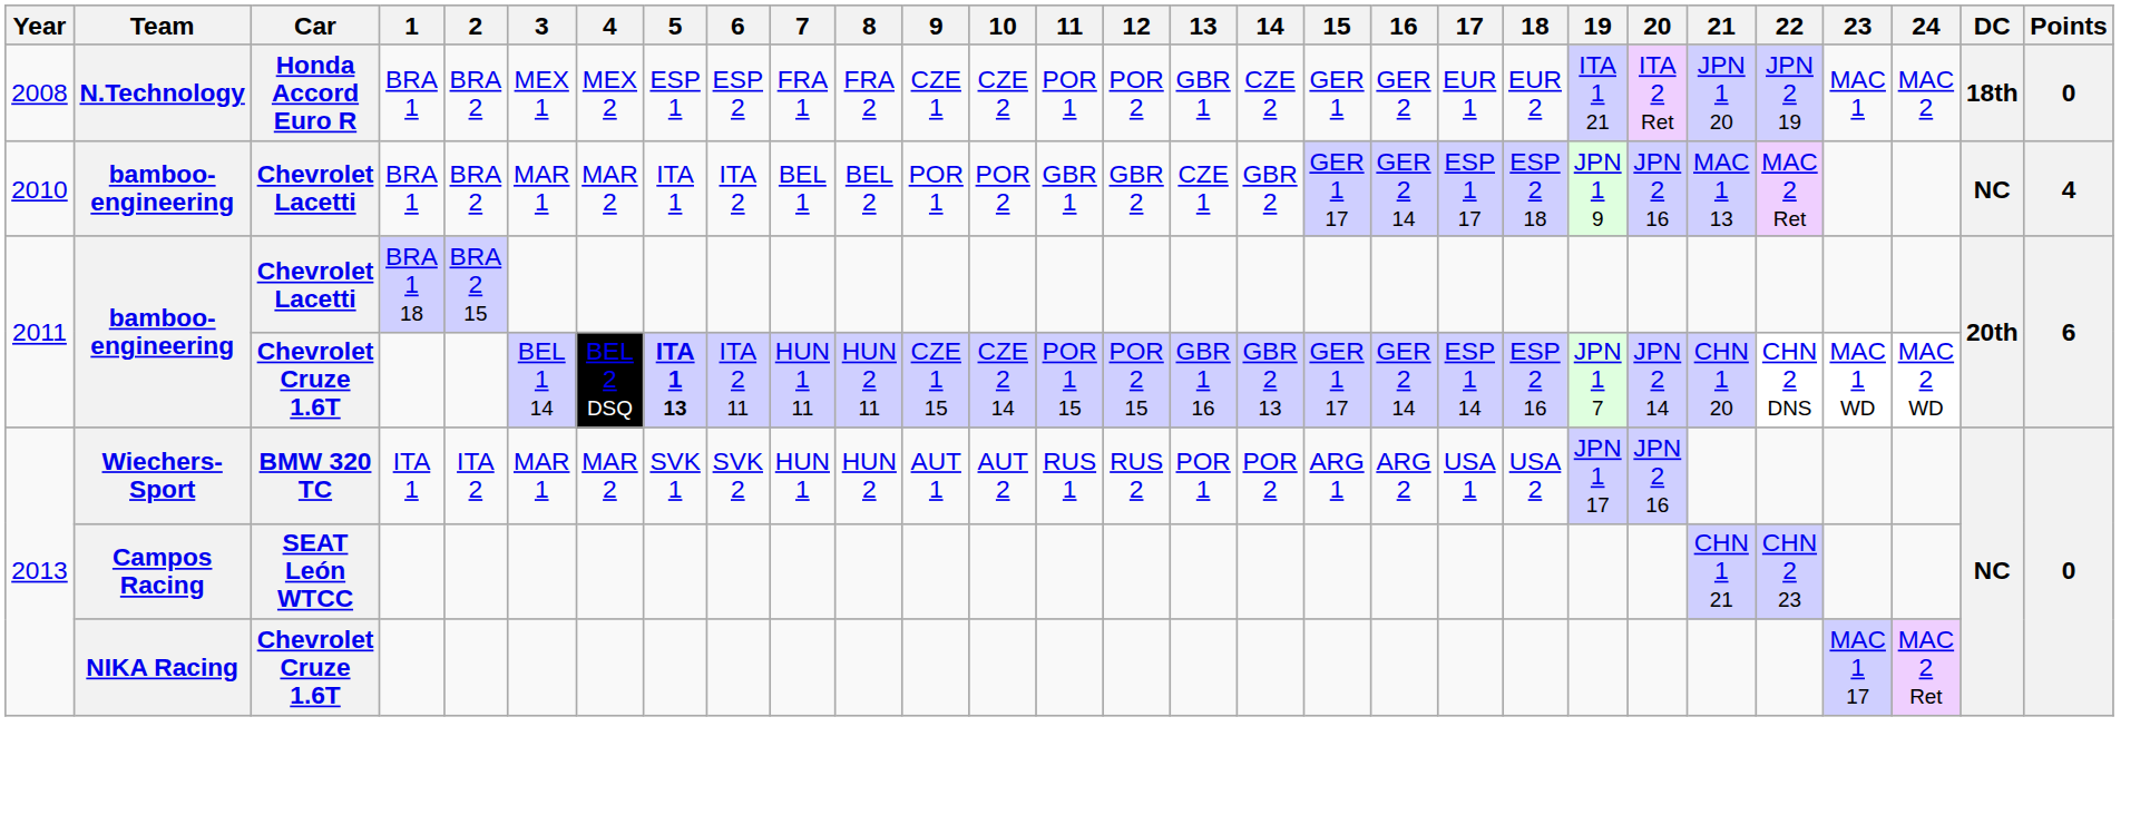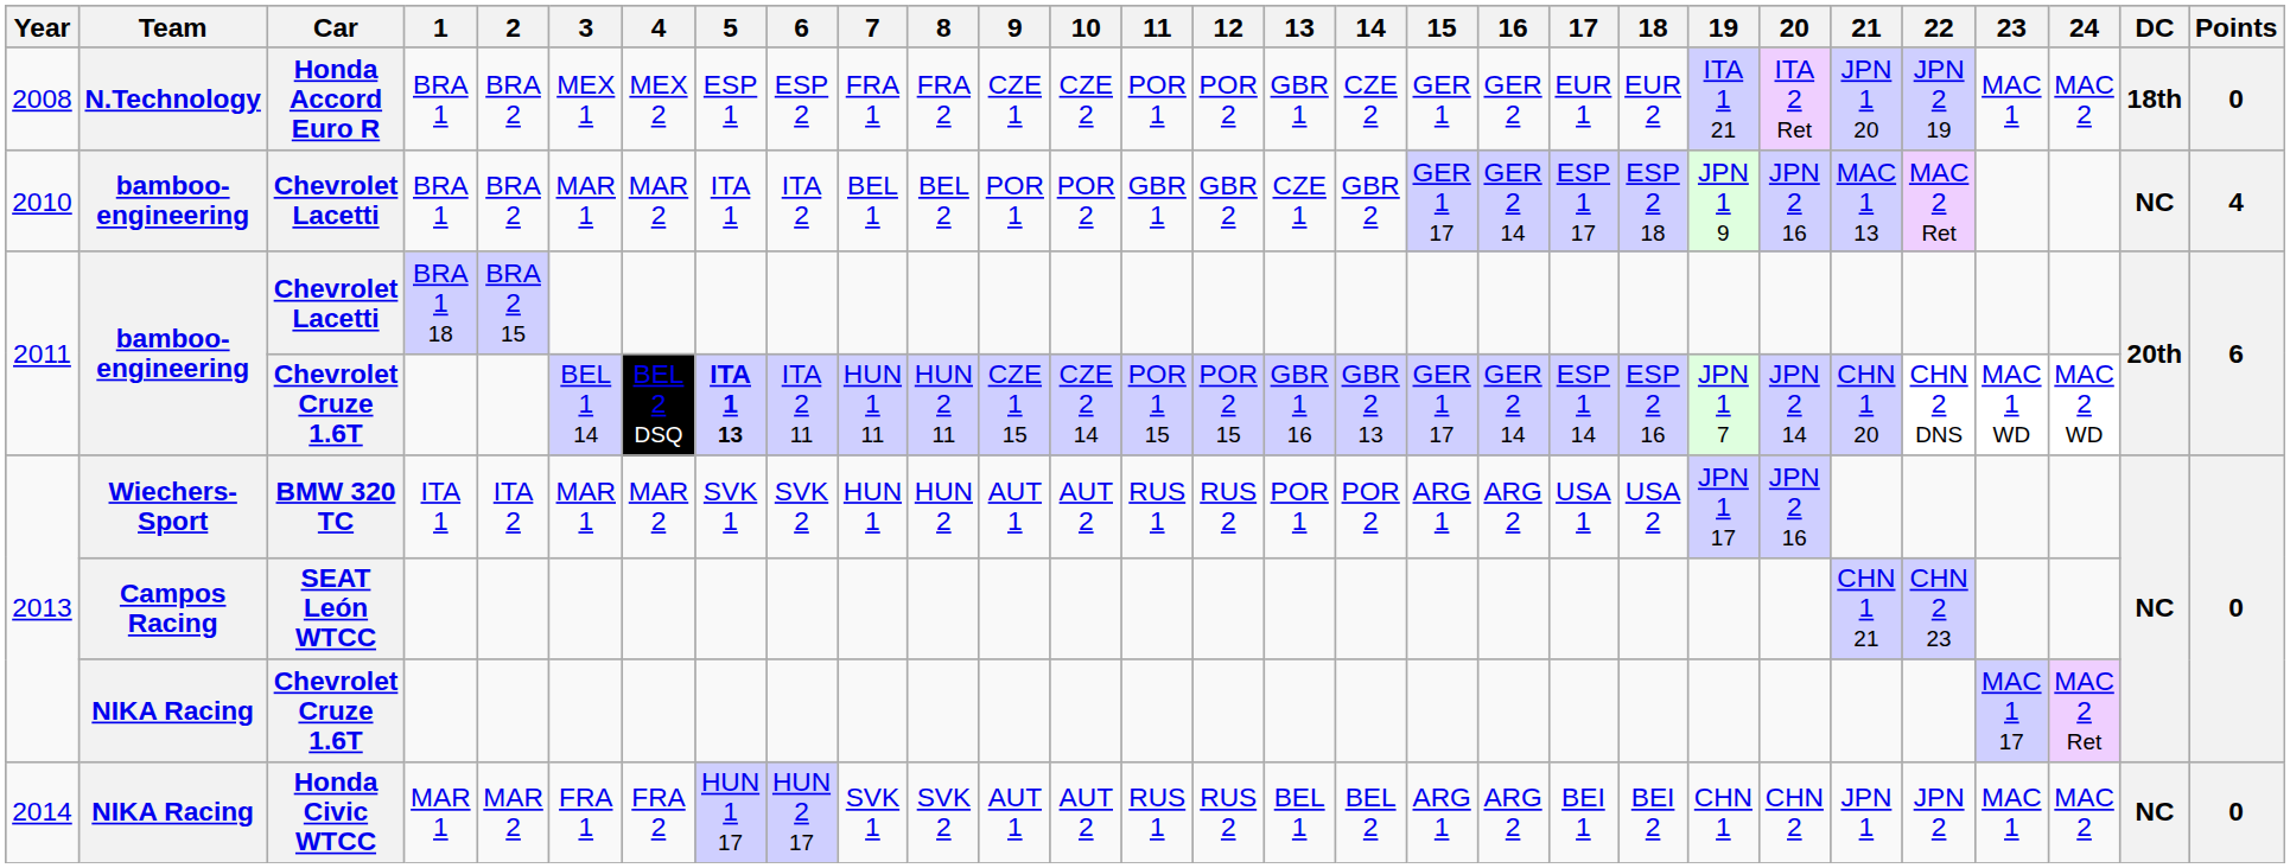+ row: 2014 | NIKA Racing | Honda Civic WTCC | MAR 1 | MAR 2 | FRA 1 | FRA 2 | HUN 1 17 | HUN 2 17 | SVK 1 | SVK 2 | AUT 1 | AUT 2 | RUS 1 | RUS 2 | BEL 1 | BEL 2 | ARG 1 | ARG 2 | BEI 1 | BEI 2 | CHN 1 | CHN 2 | JPN 1 | JPN 2 | MAC 1 | MAC 2 | NC | 0
